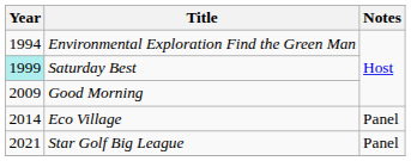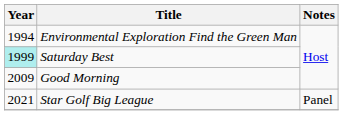- row: 2014 | Eco Village | Panel
